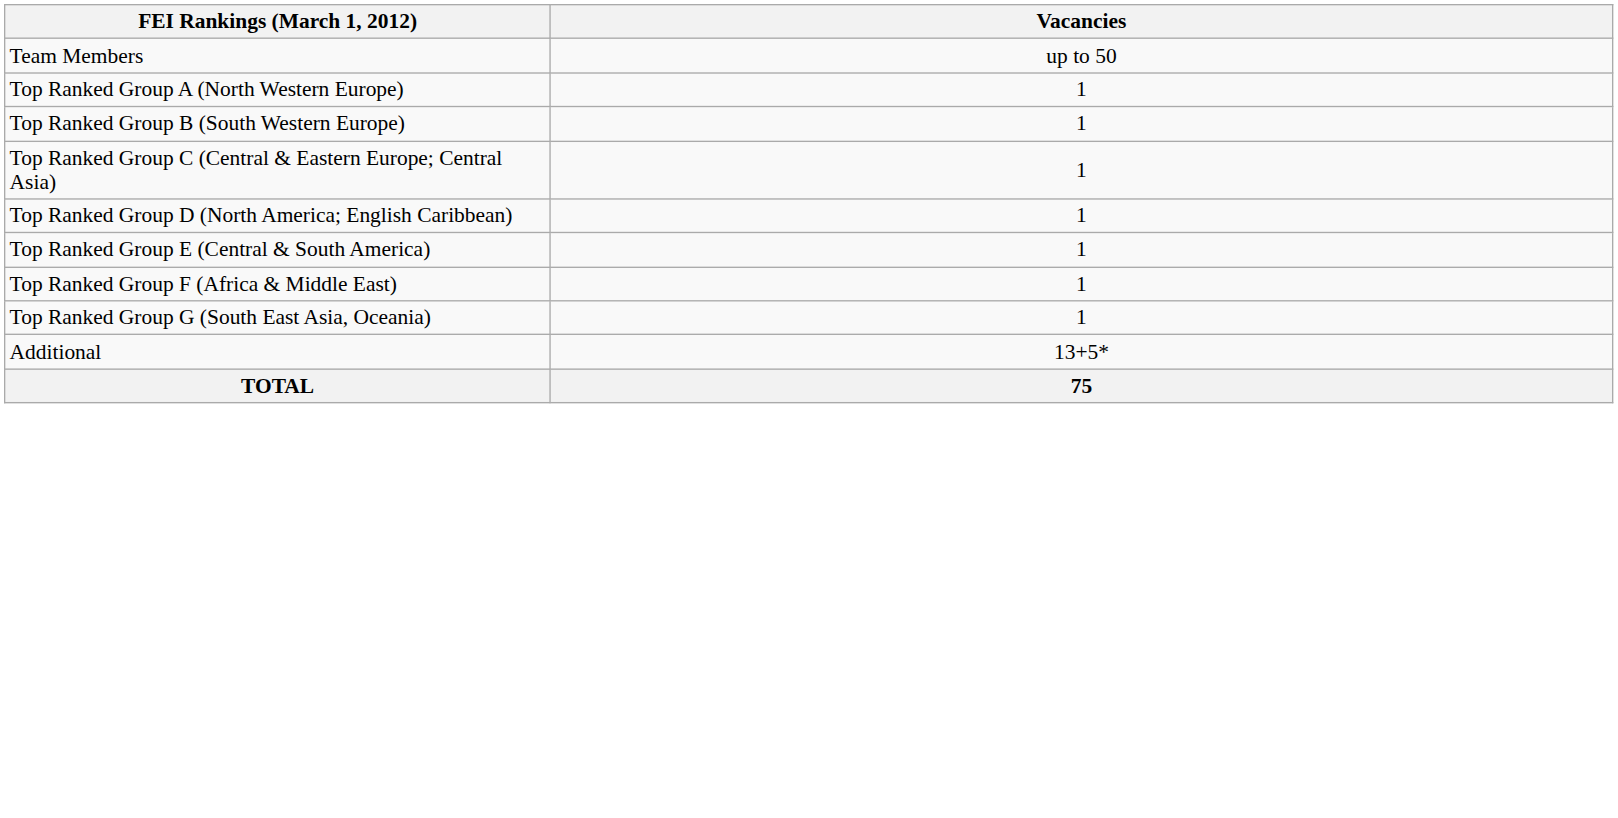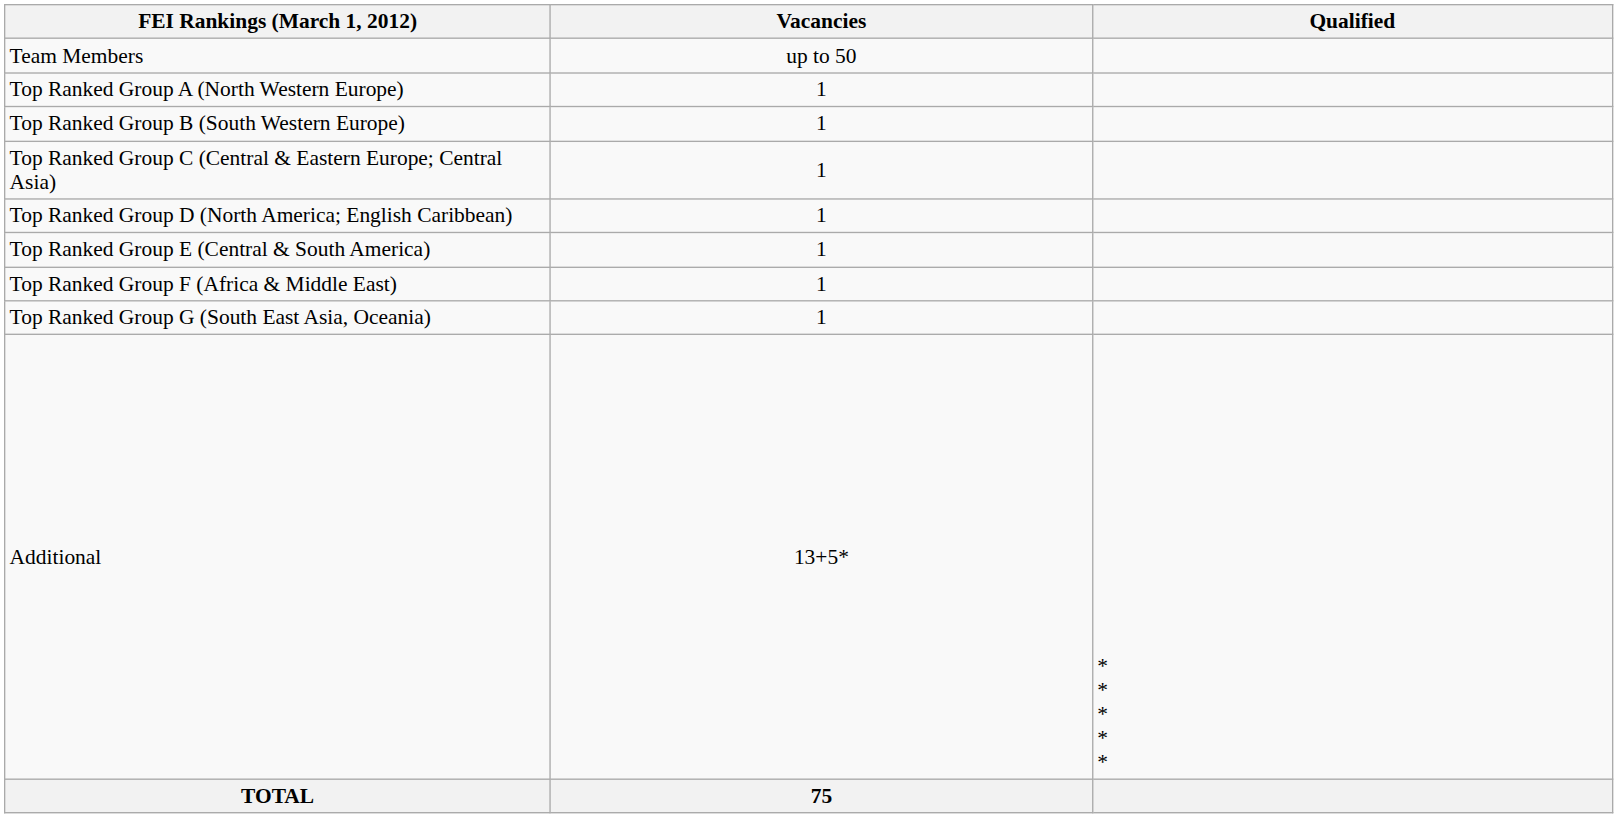+ column: Qualified | * * * * *
